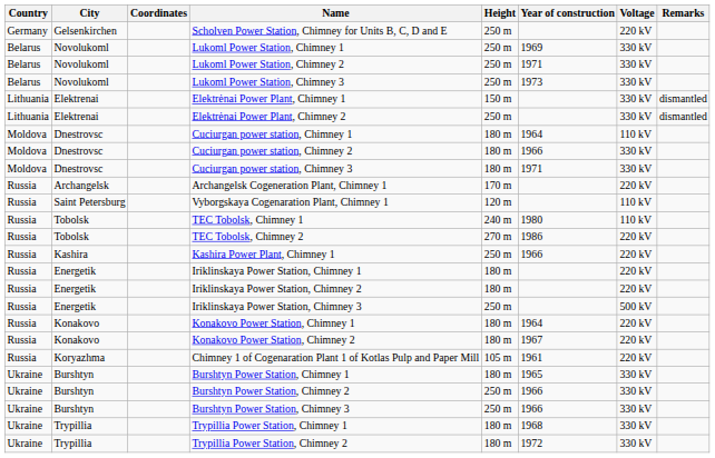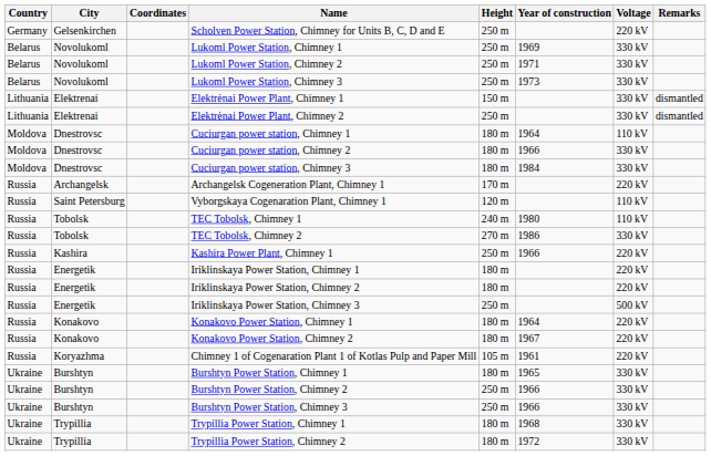Cuciurgan power station, Chimney 3 | Year of construction: 1971 -> 1984
TEC Tobolsk, Chimney 2 | Voltage: 220 kV -> 330 kV
